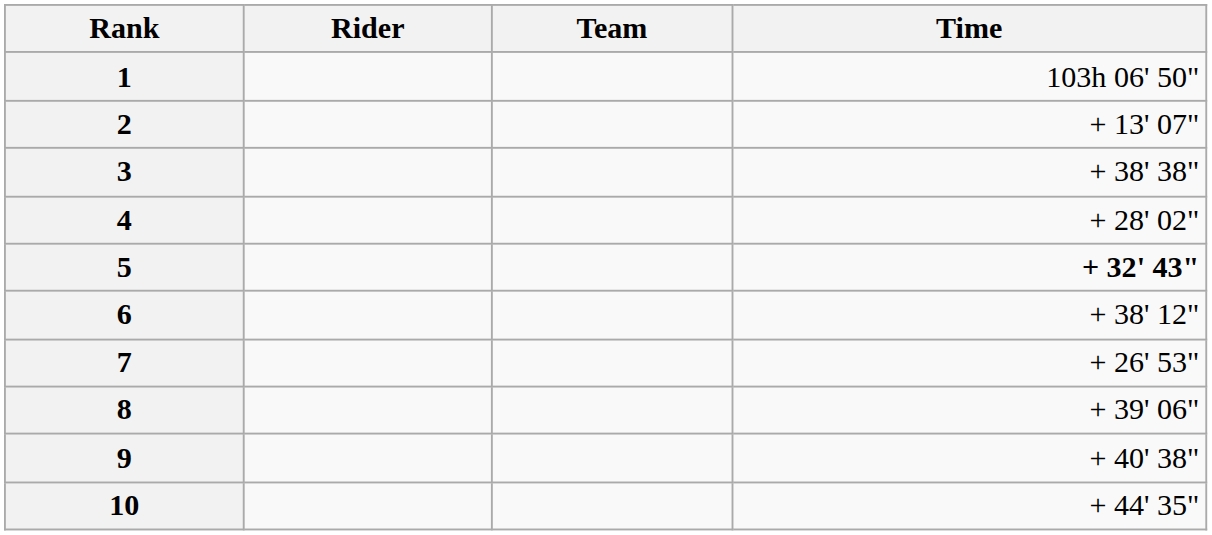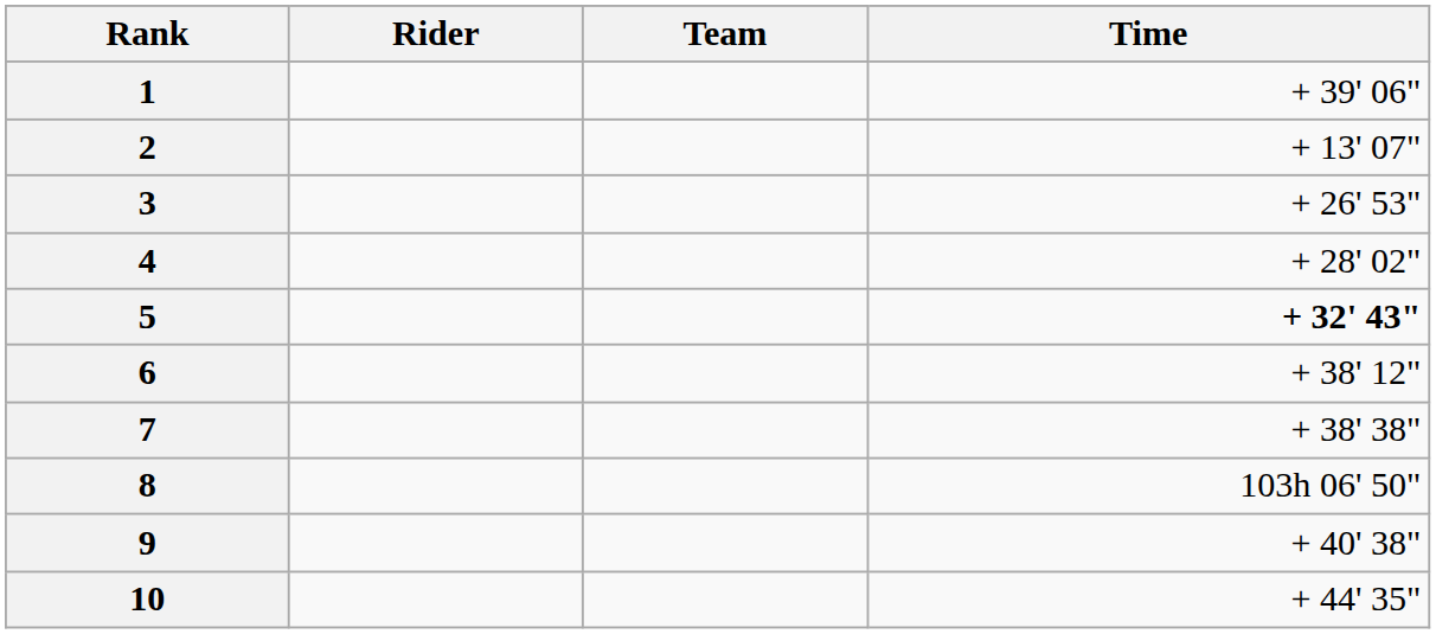1 | Time: 103h 06' 50" -> + 39' 06"
3 | Time: + 38' 38" -> + 26' 53"
7 | Time: + 26' 53" -> + 38' 38"
8 | Time: + 39' 06" -> 103h 06' 50"
